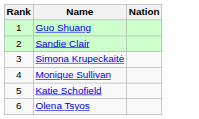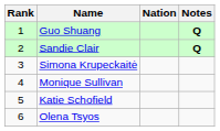+ column: Notes | Q | Q
